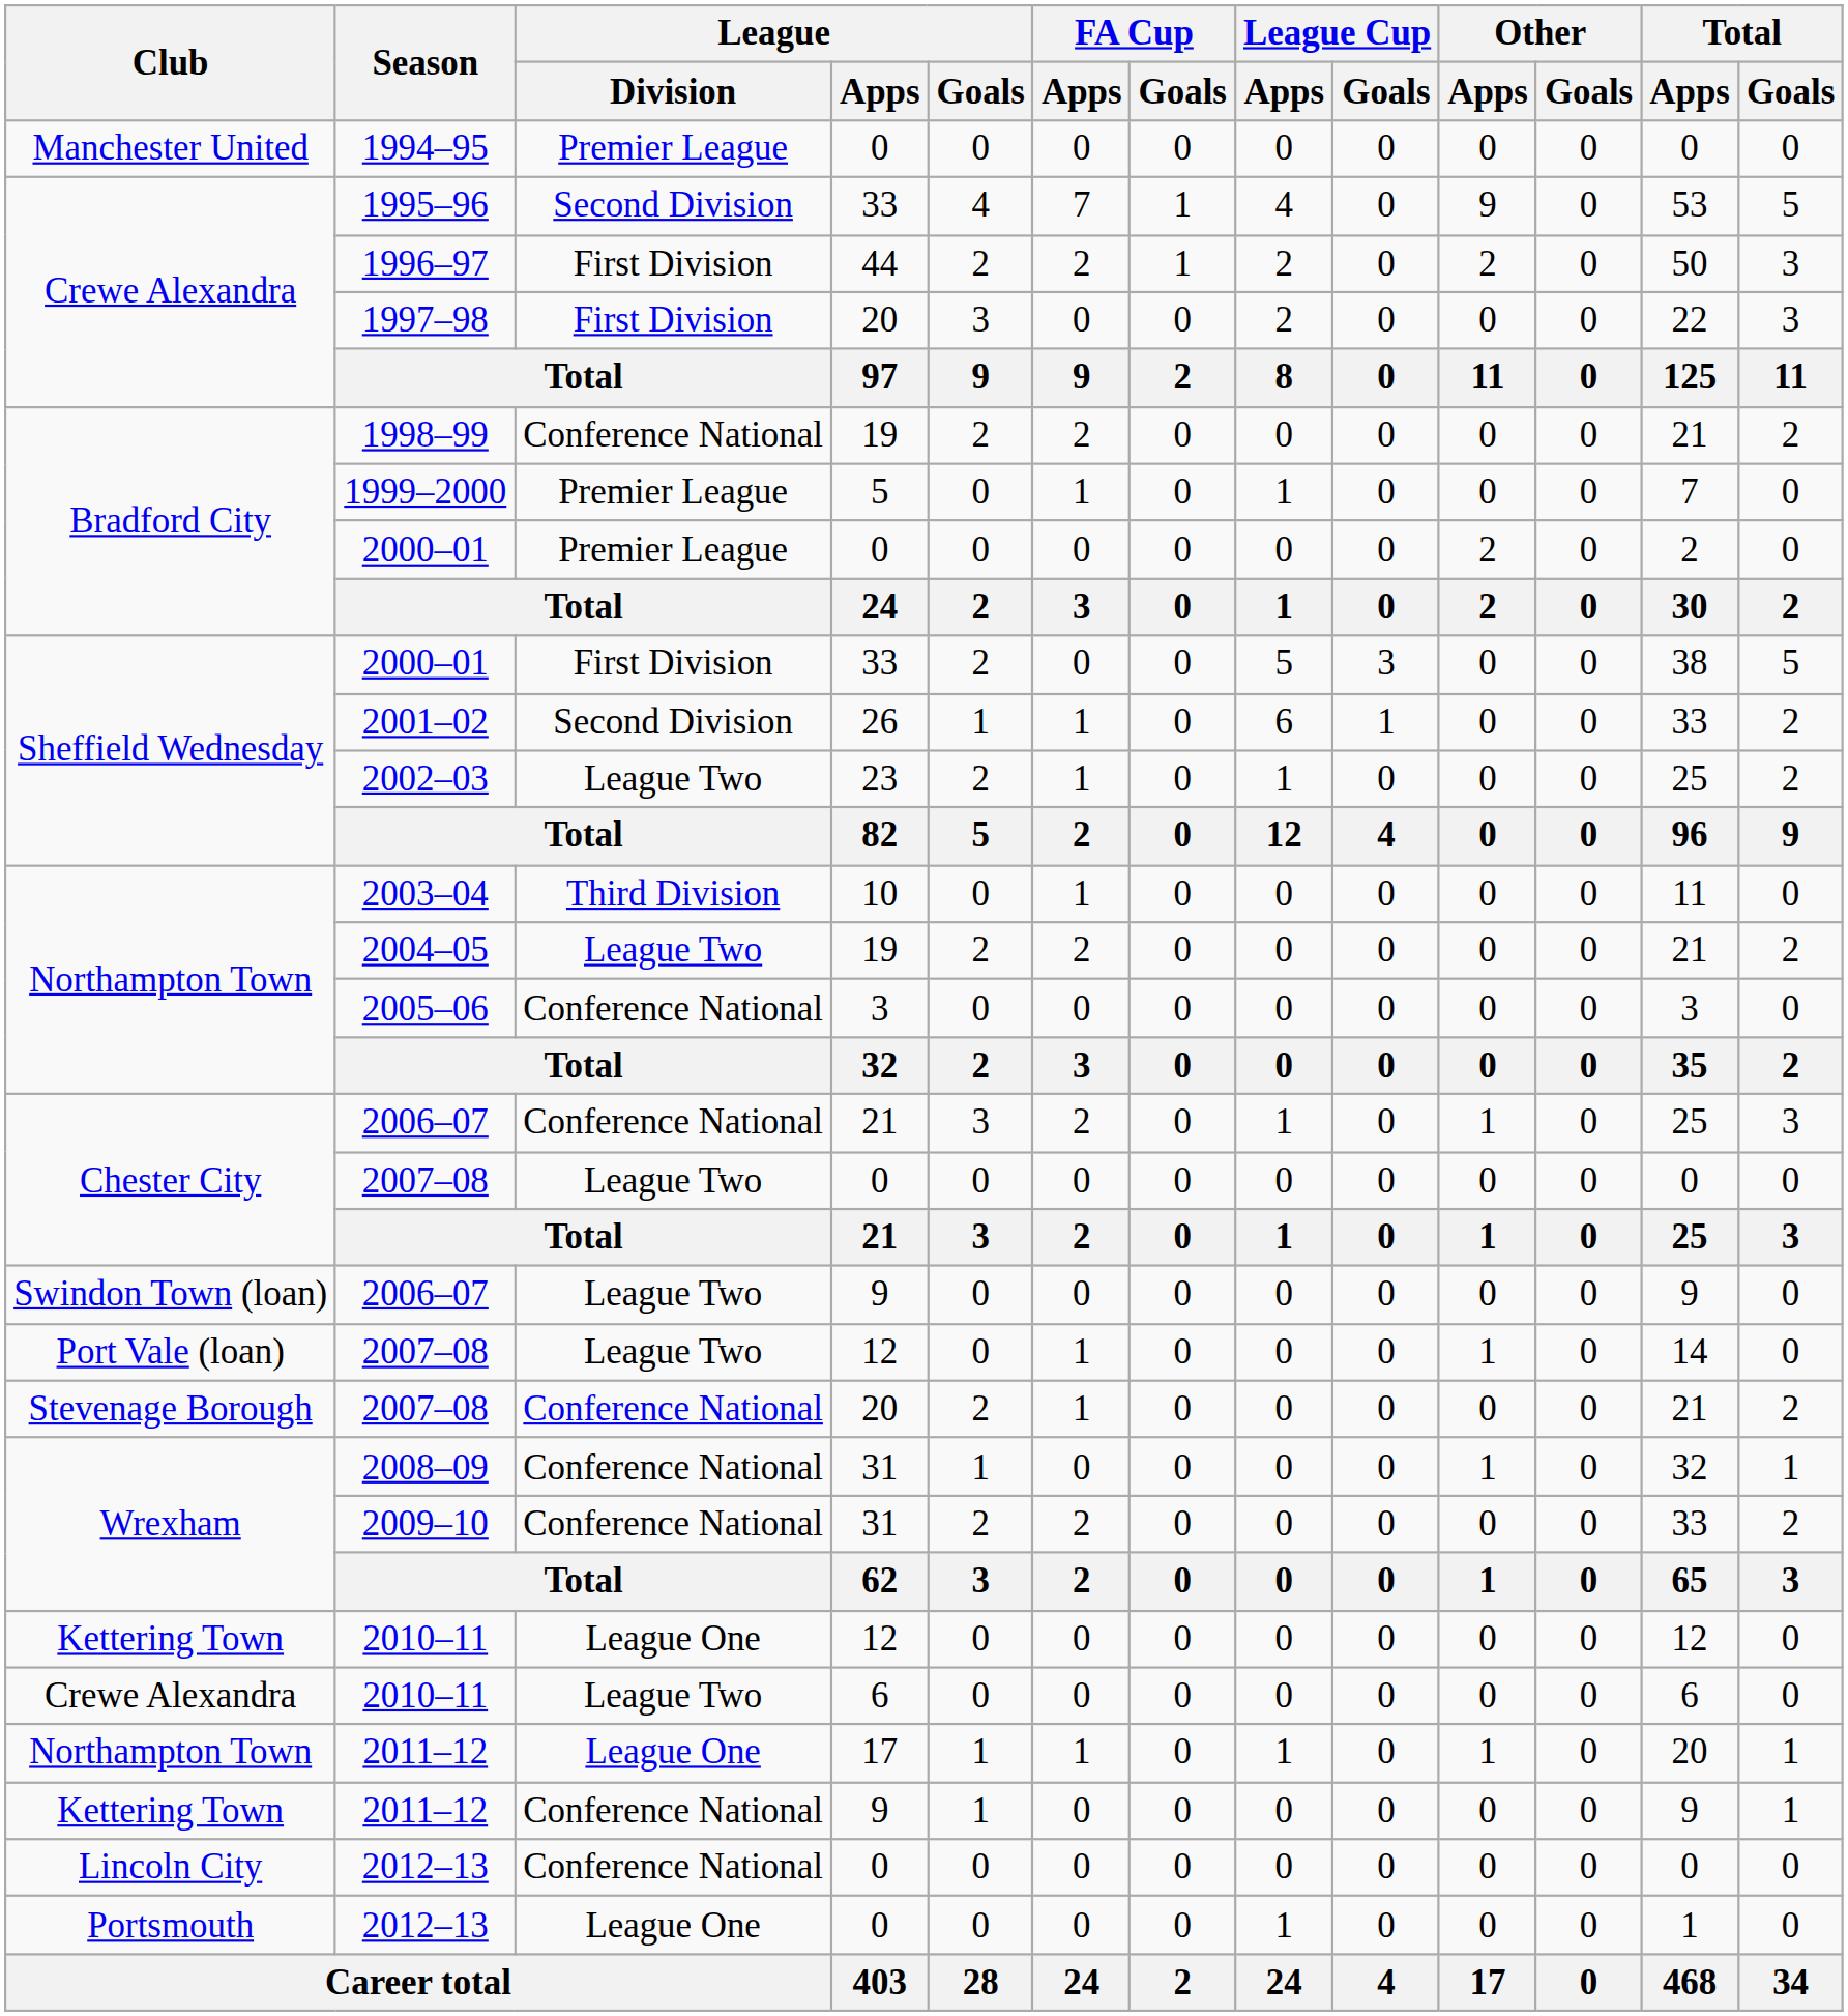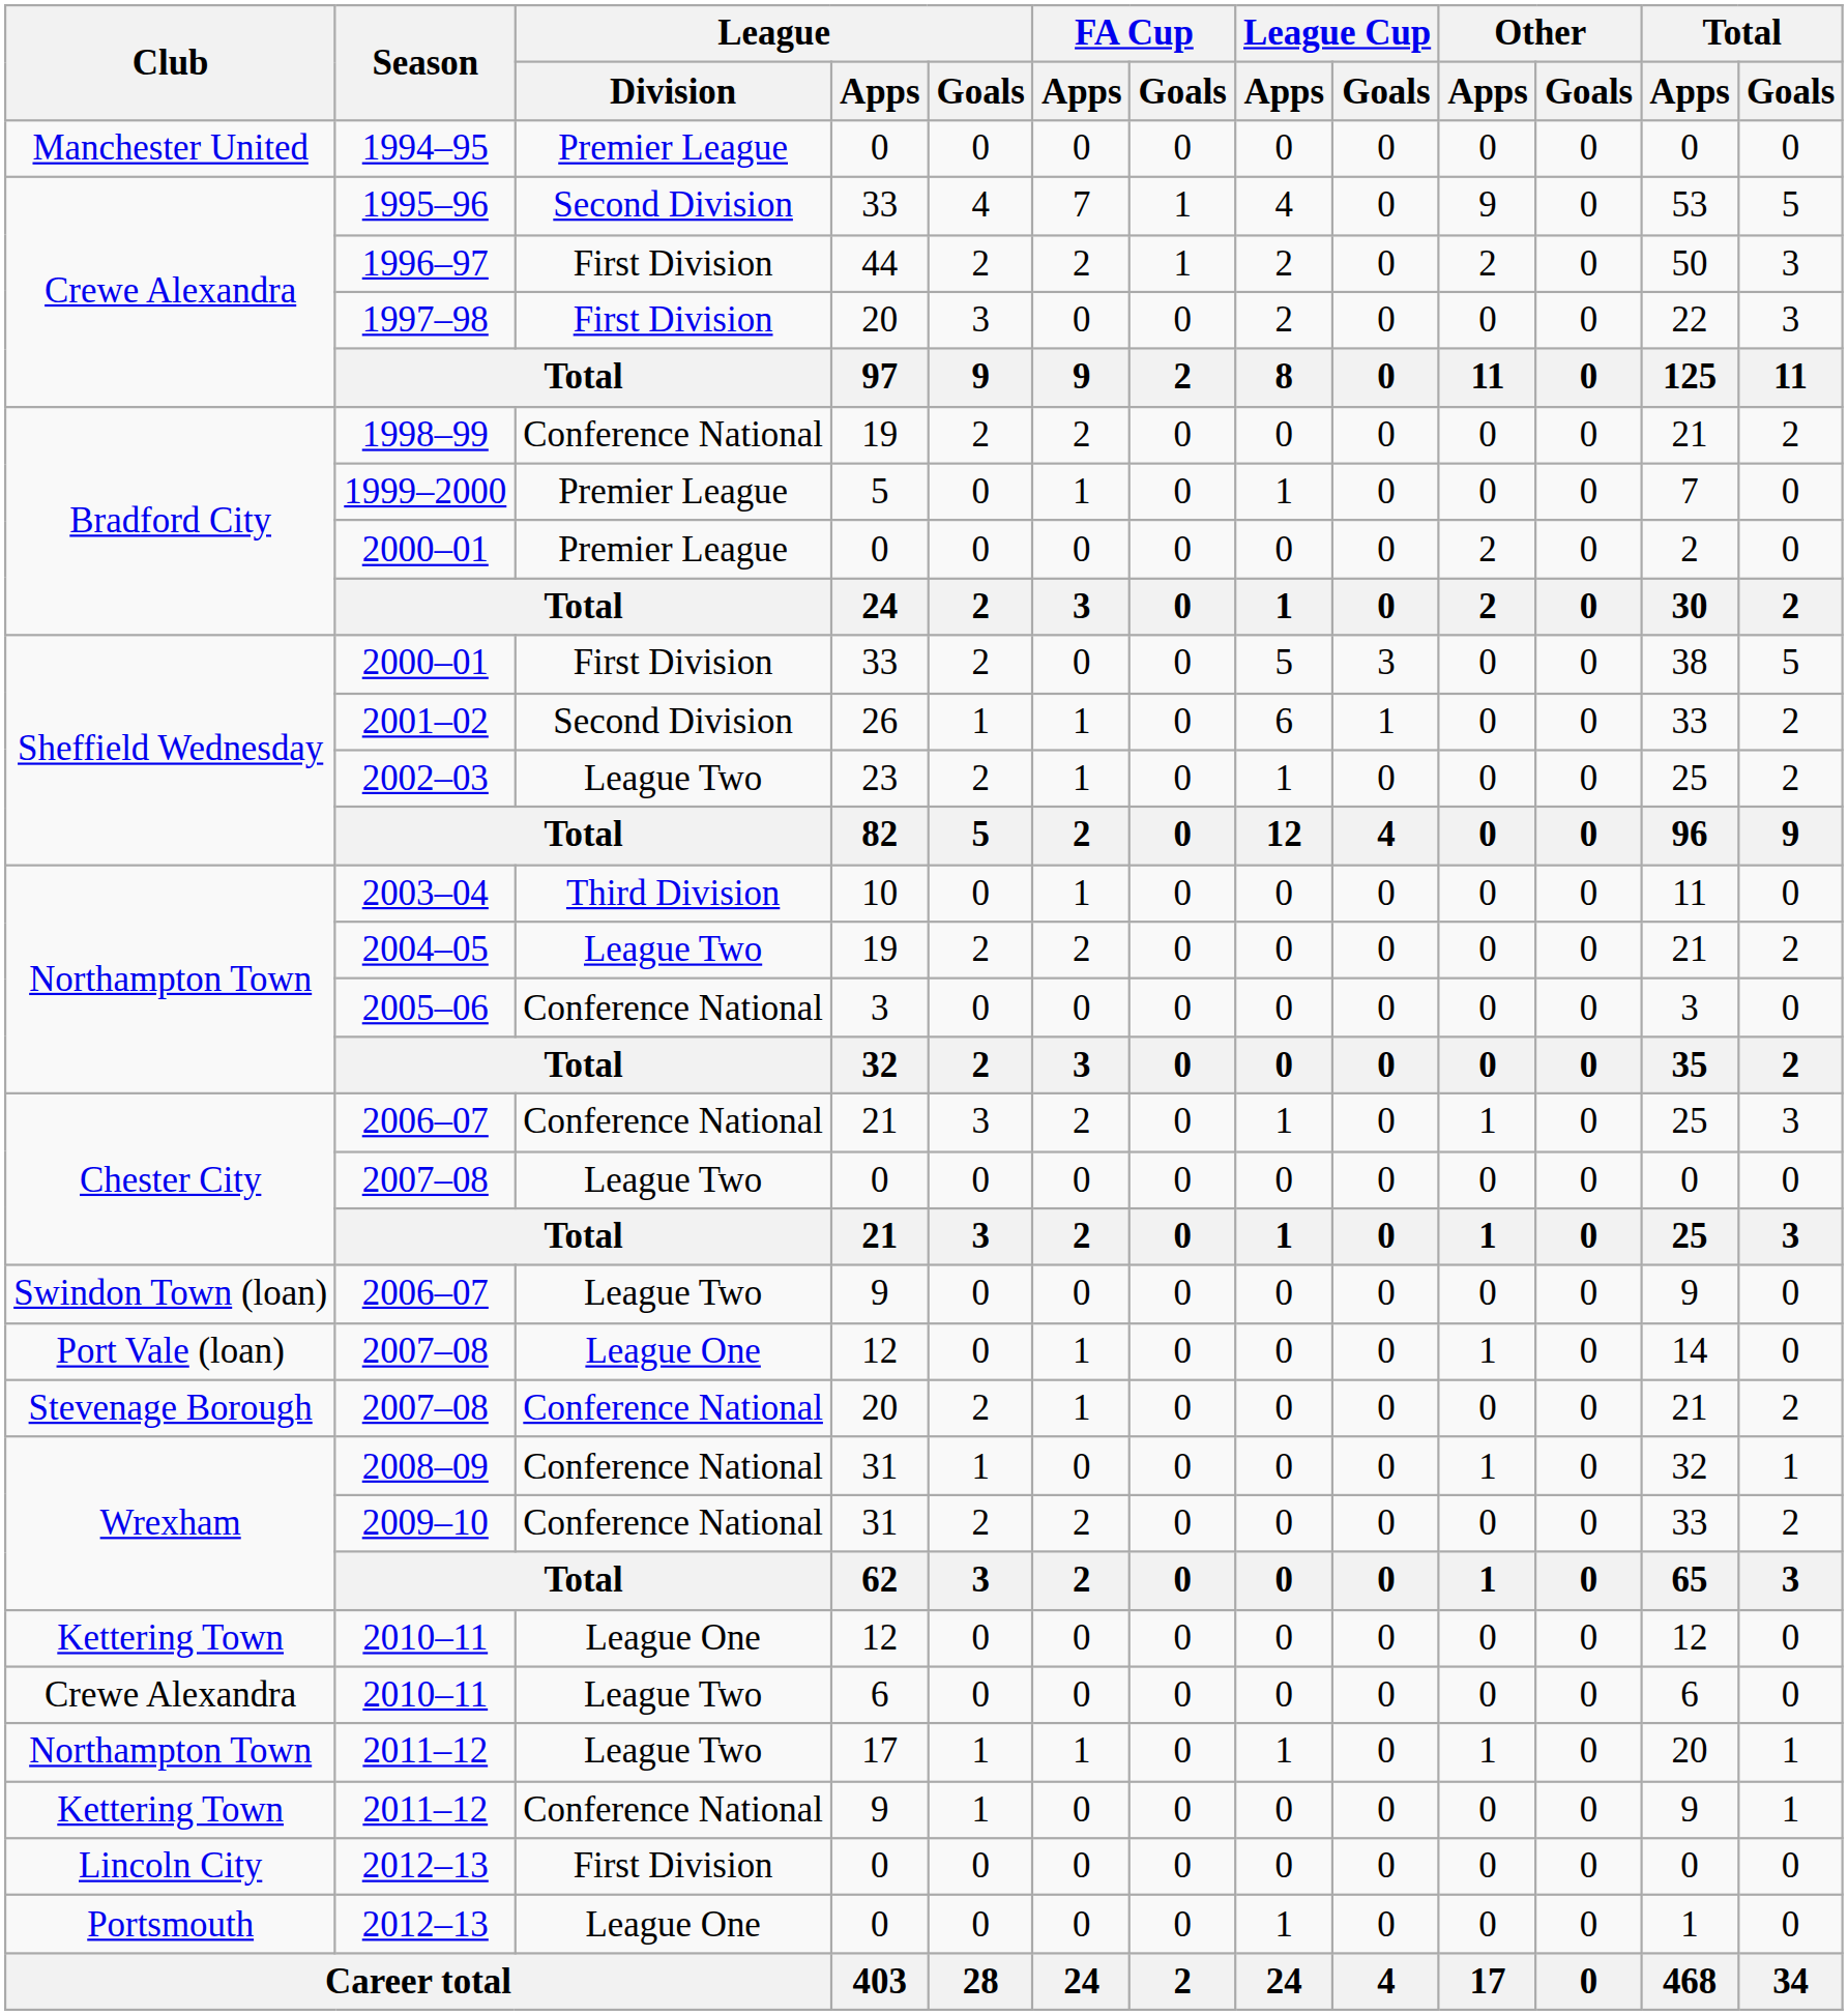Port Vale (loan) / 2007–08 | League / Division: League Two -> League One
Northampton Town / 2011–12 | League / Division: League One -> League Two
Lincoln City / 2012–13 | League / Division: Conference National -> First Division
